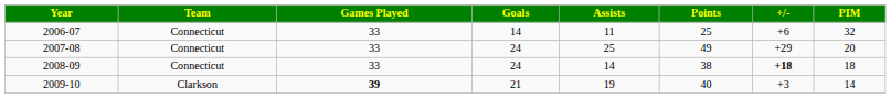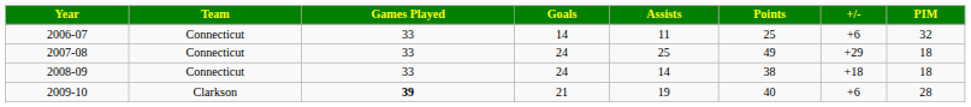2007-08 | PIM: 20 -> 18
2008-09 | +/-: bold -> normal
2009-10 | +/-: +3 -> +6
2009-10 | PIM: 14 -> 28
